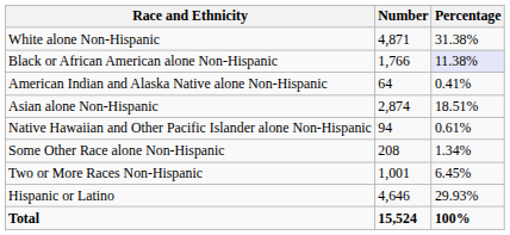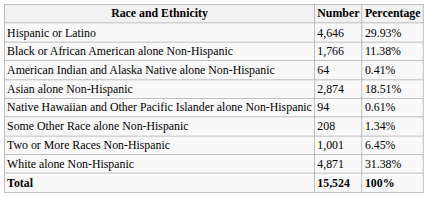rows swapped: White alone Non-Hispanic <-> Hispanic or Latino
Black or African American alone Non-Hispanic | Percentage: lavender background -> no background
